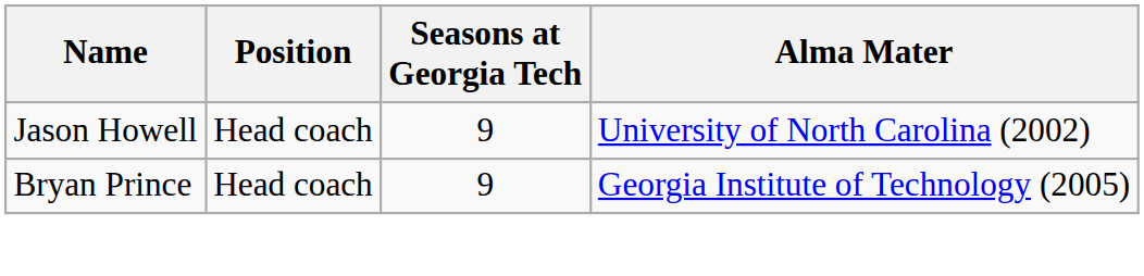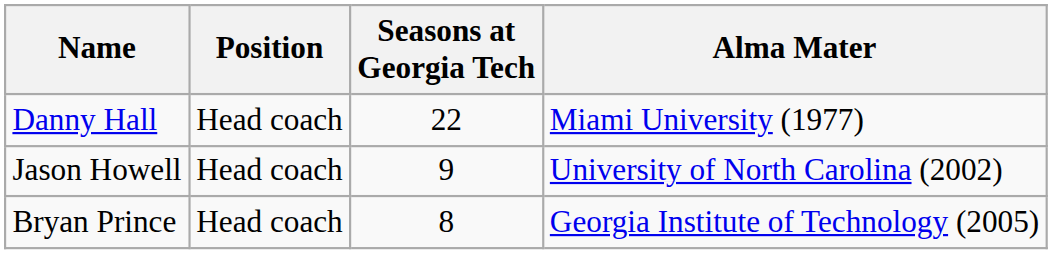+ row: Danny Hall | Head coach | 22 | Miami University (1977)
Bryan Prince | Seasons at Georgia Tech: 9 -> 8
